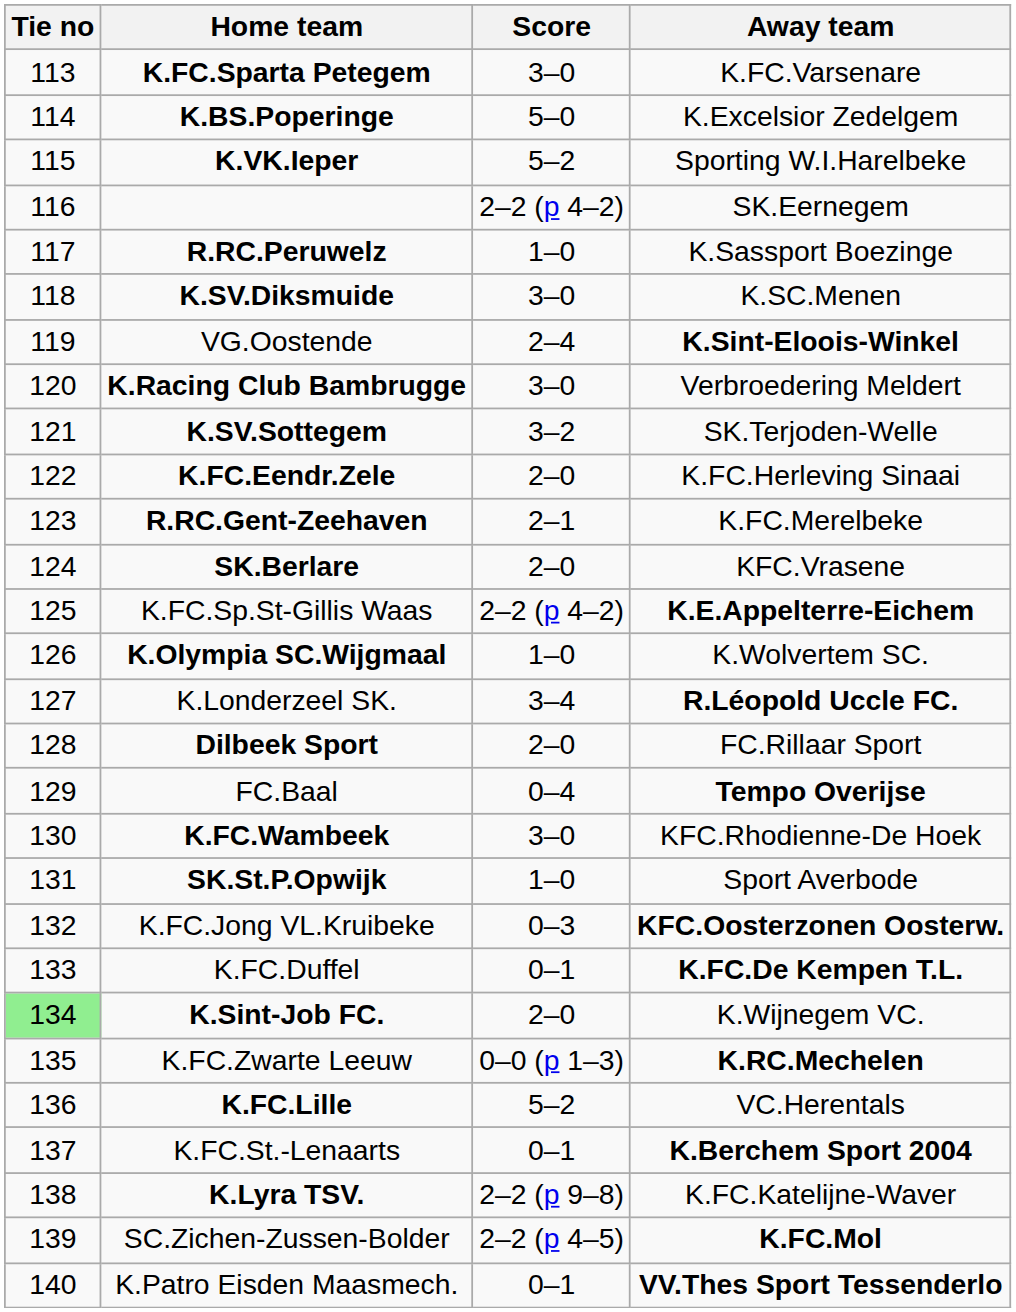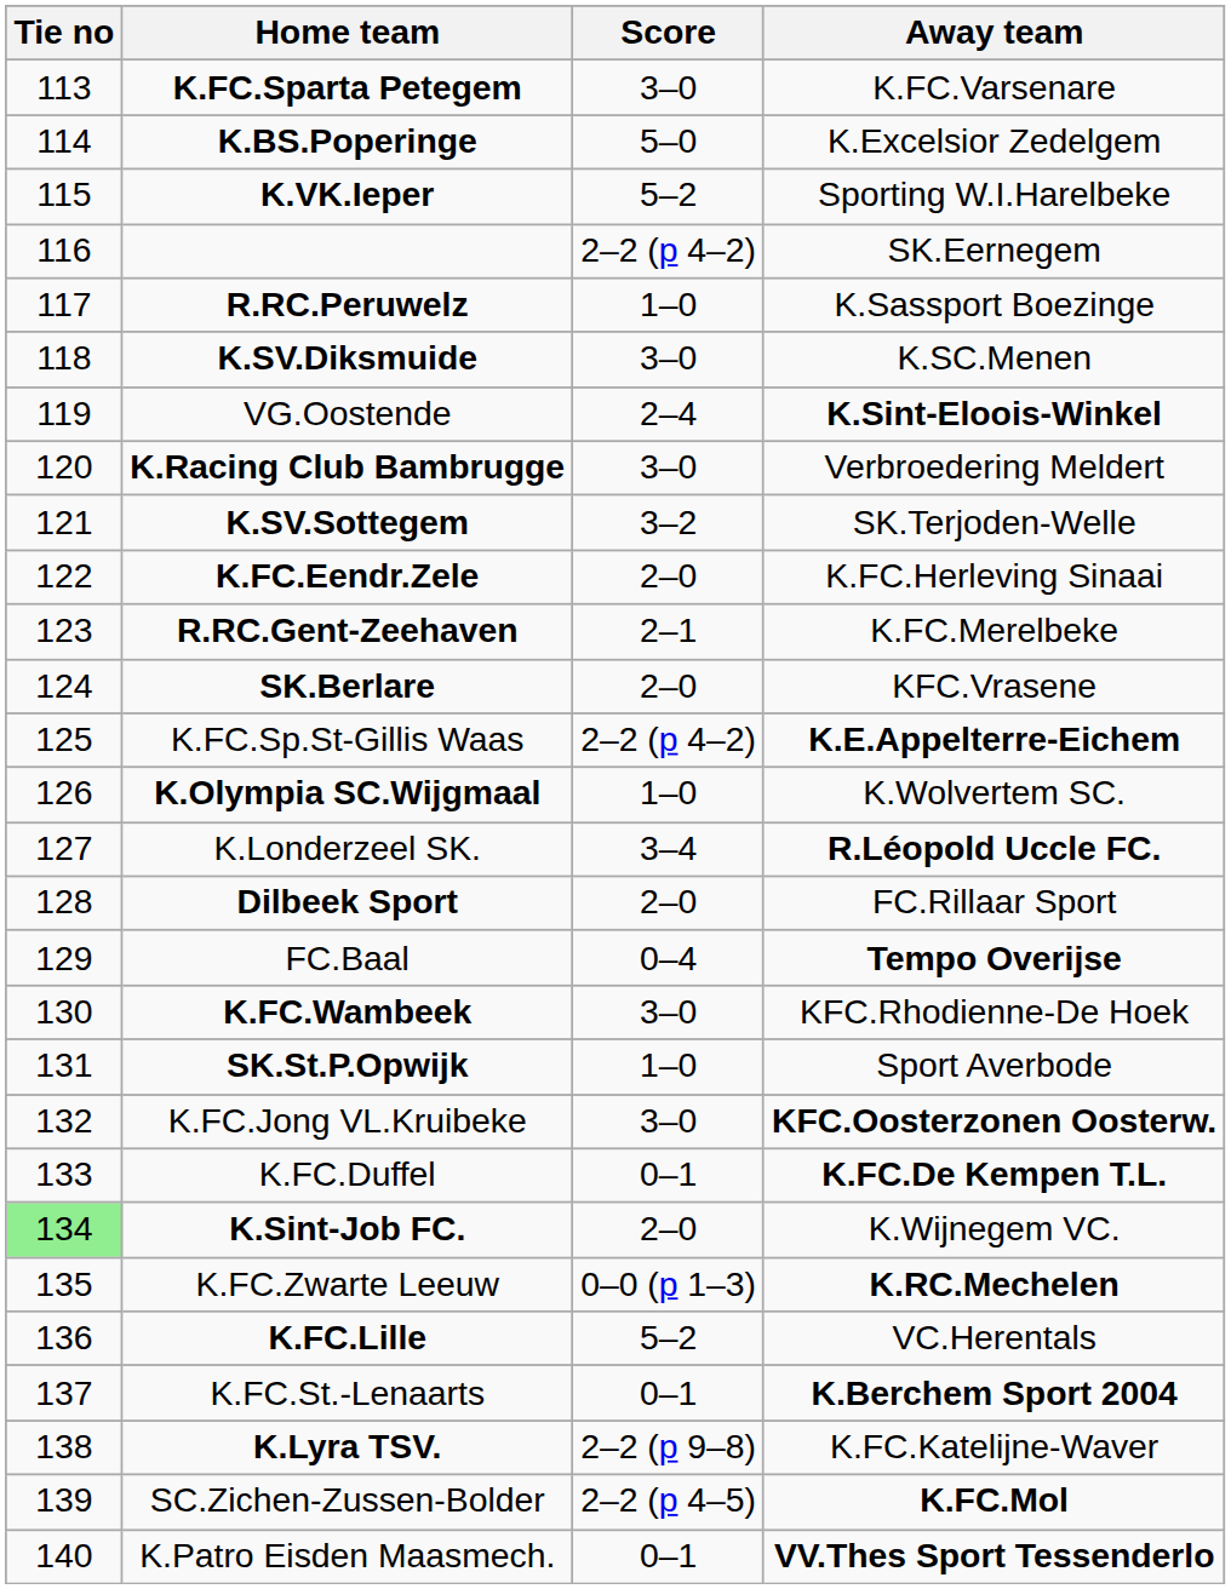K.FC.Jong VL.Kruibeke | Score: 0–3 -> 3–0
